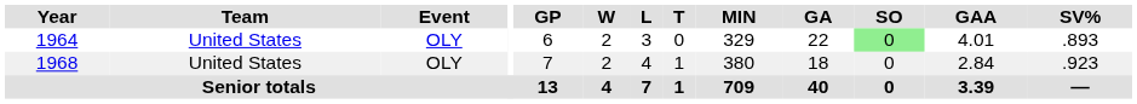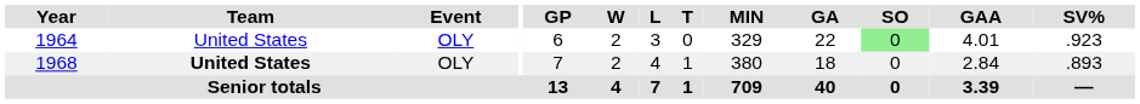1964 | SV%: .893 -> .923
1968 | Team: normal -> bold
1968 | SV%: .923 -> .893
